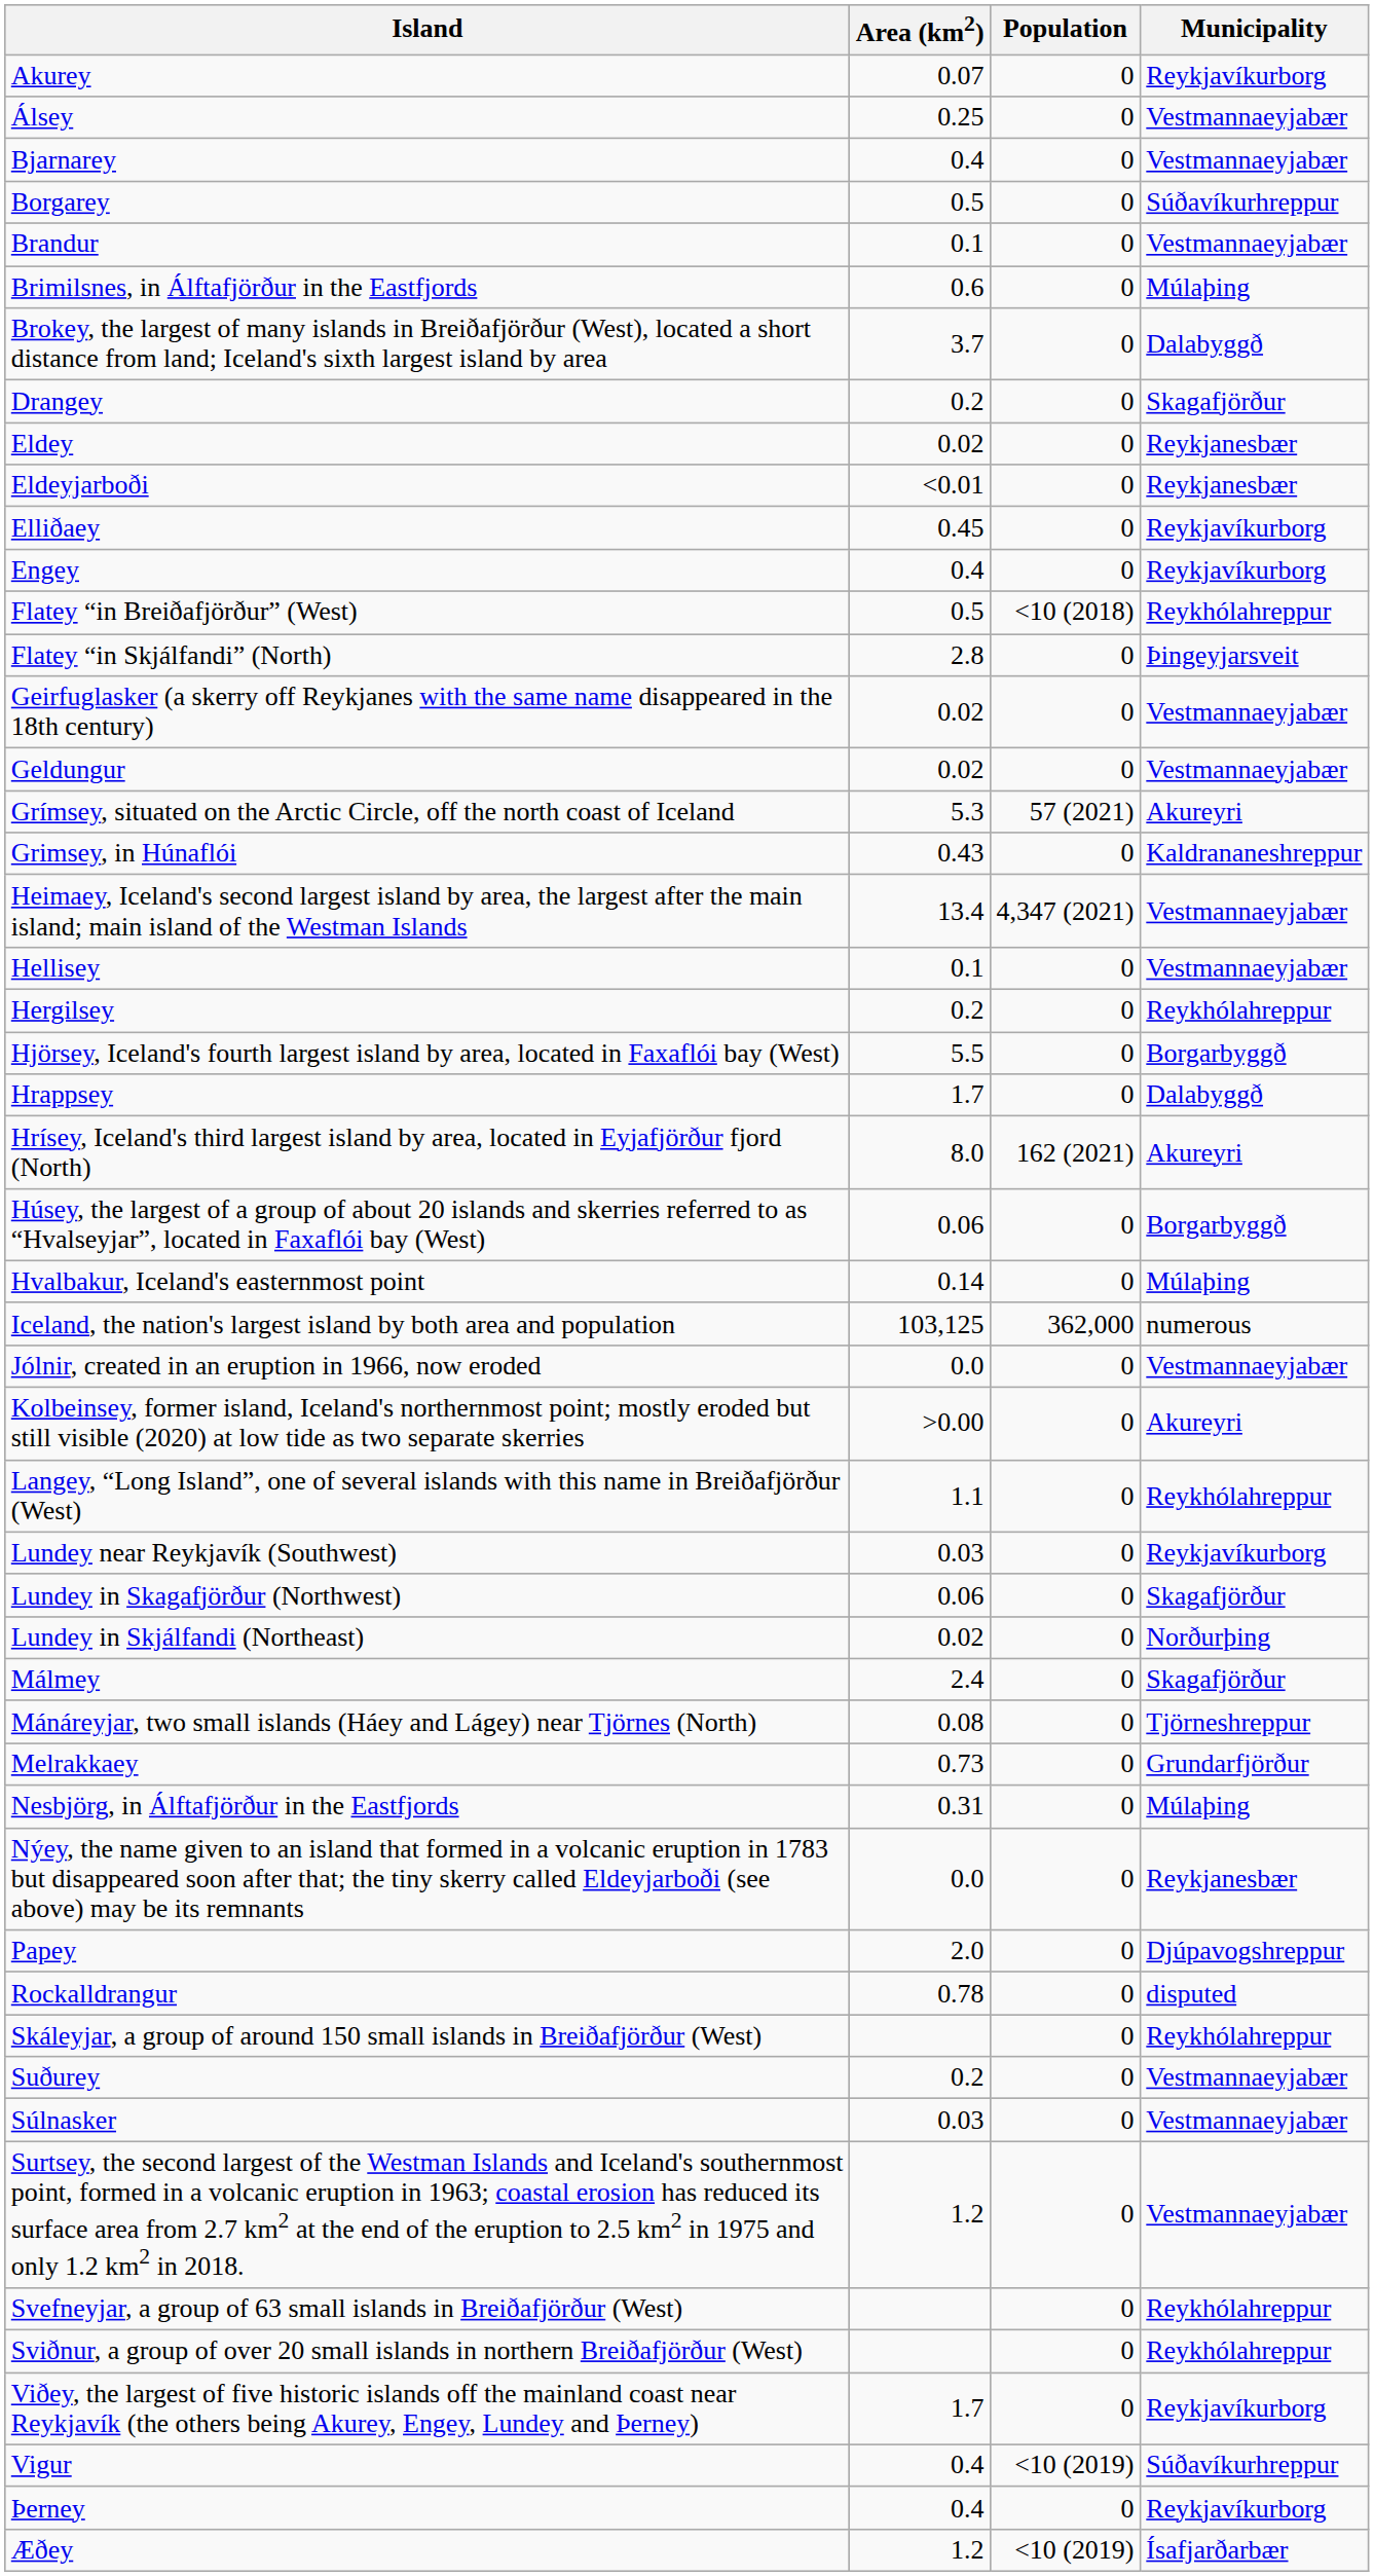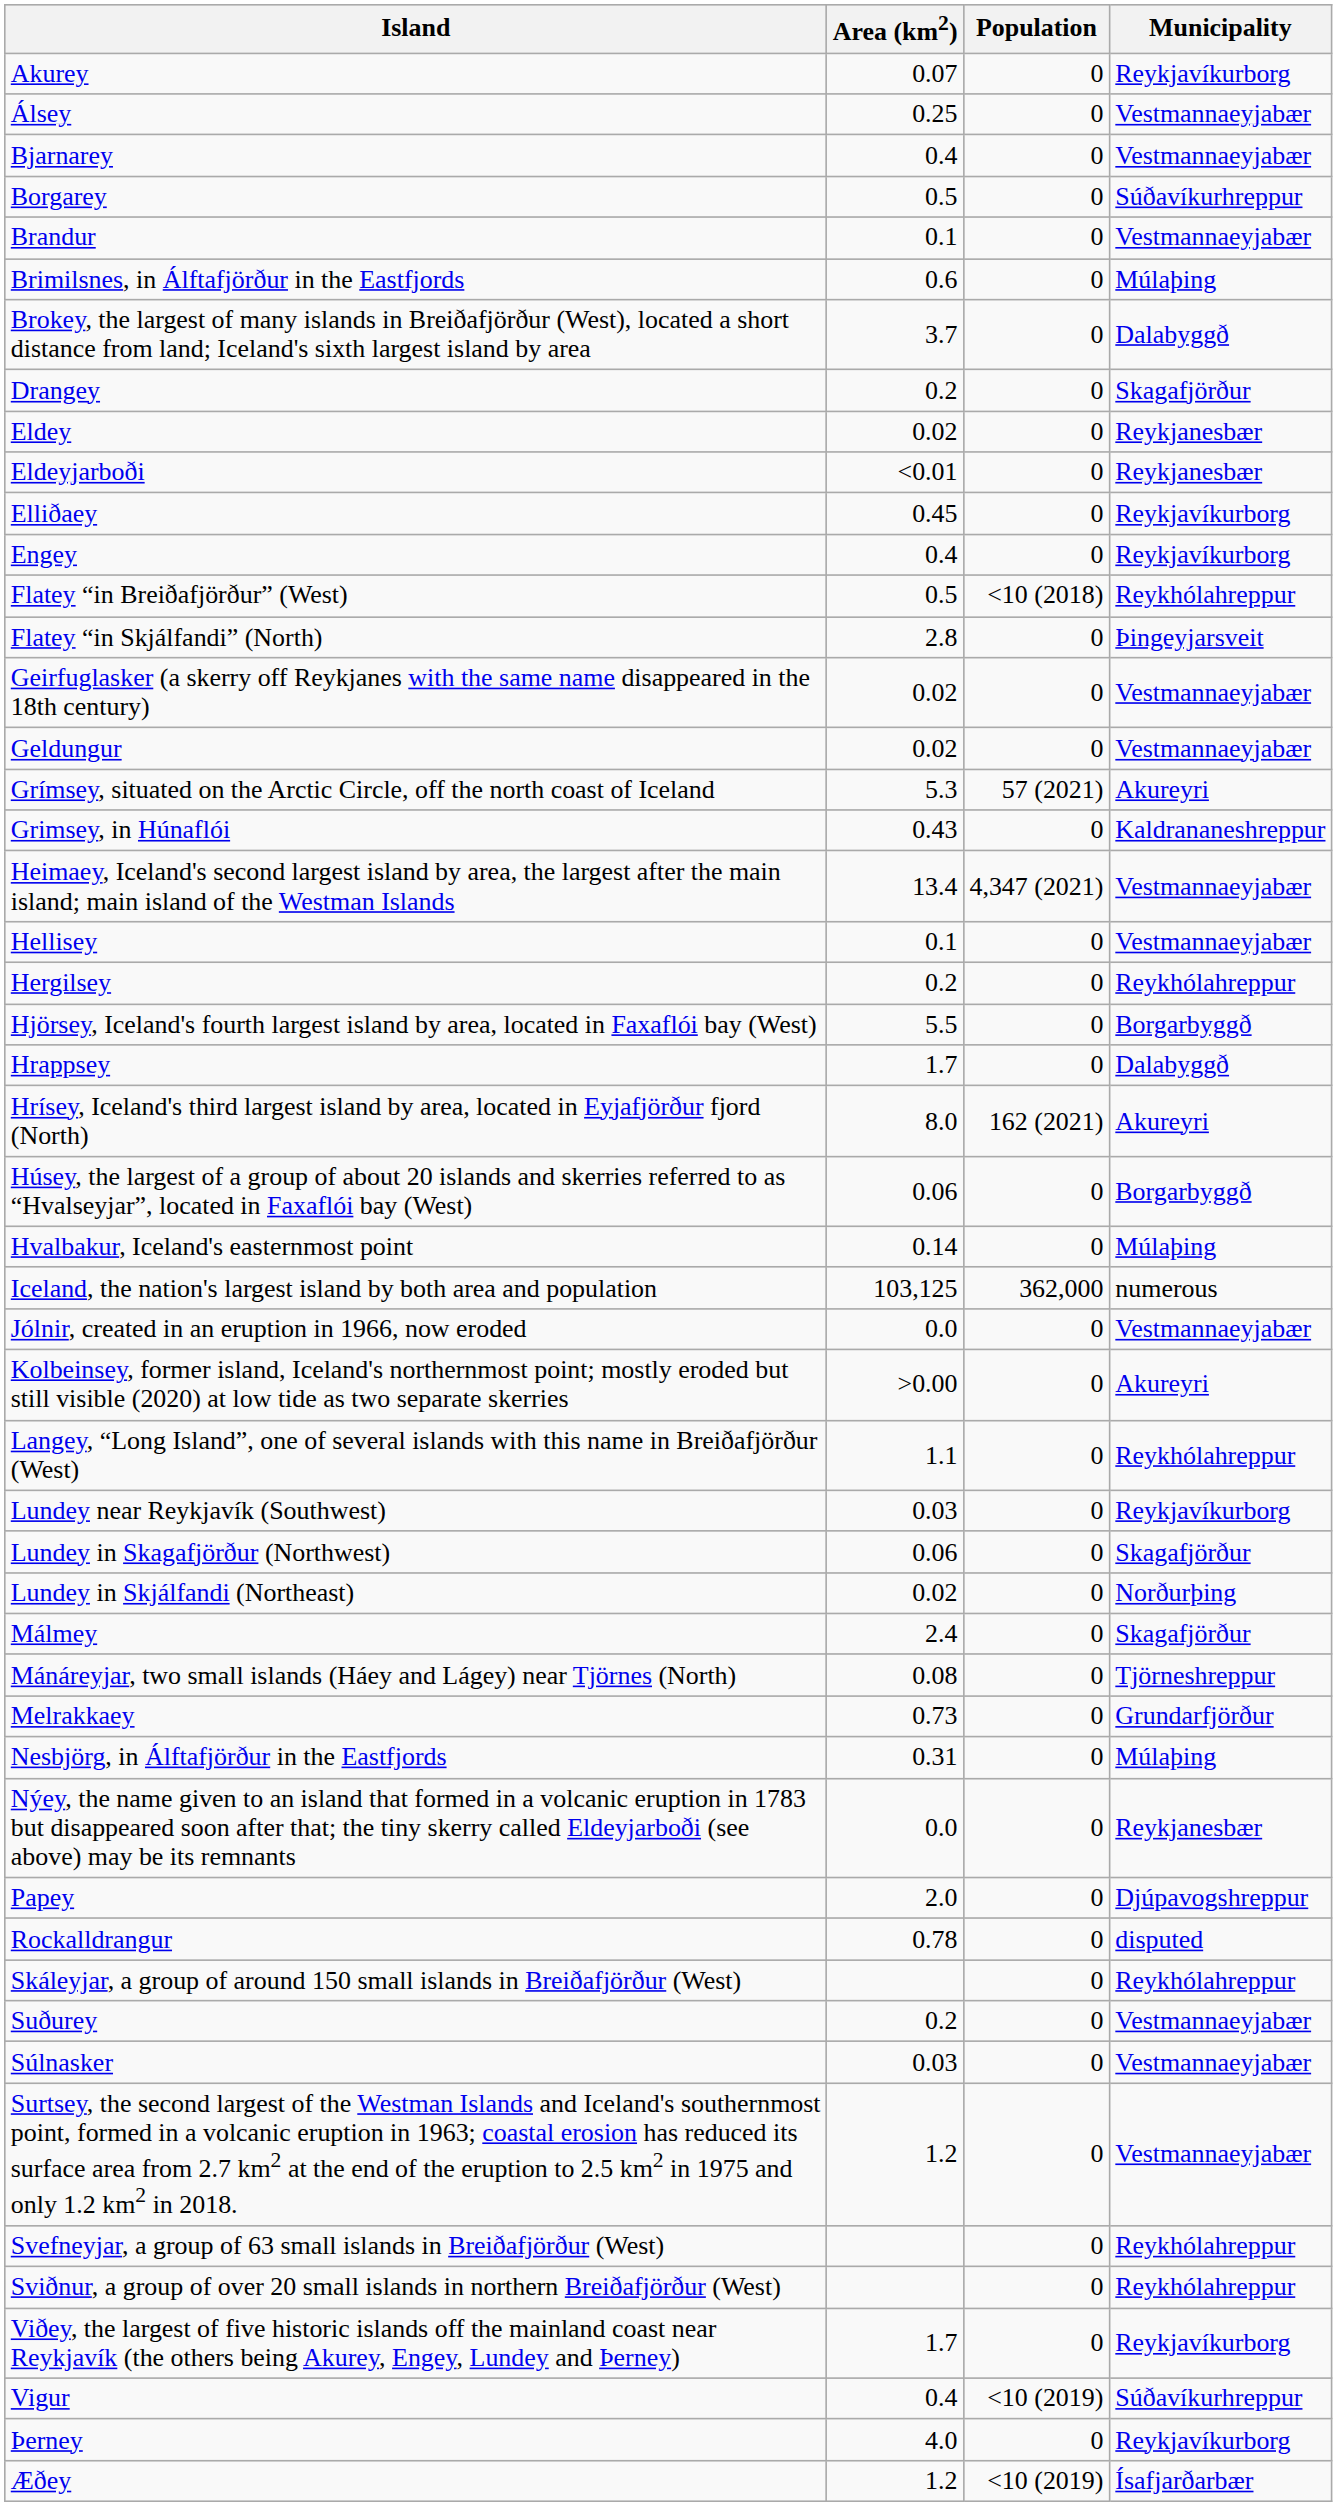Þerney | Area (km2): 0.4 -> 4.0
